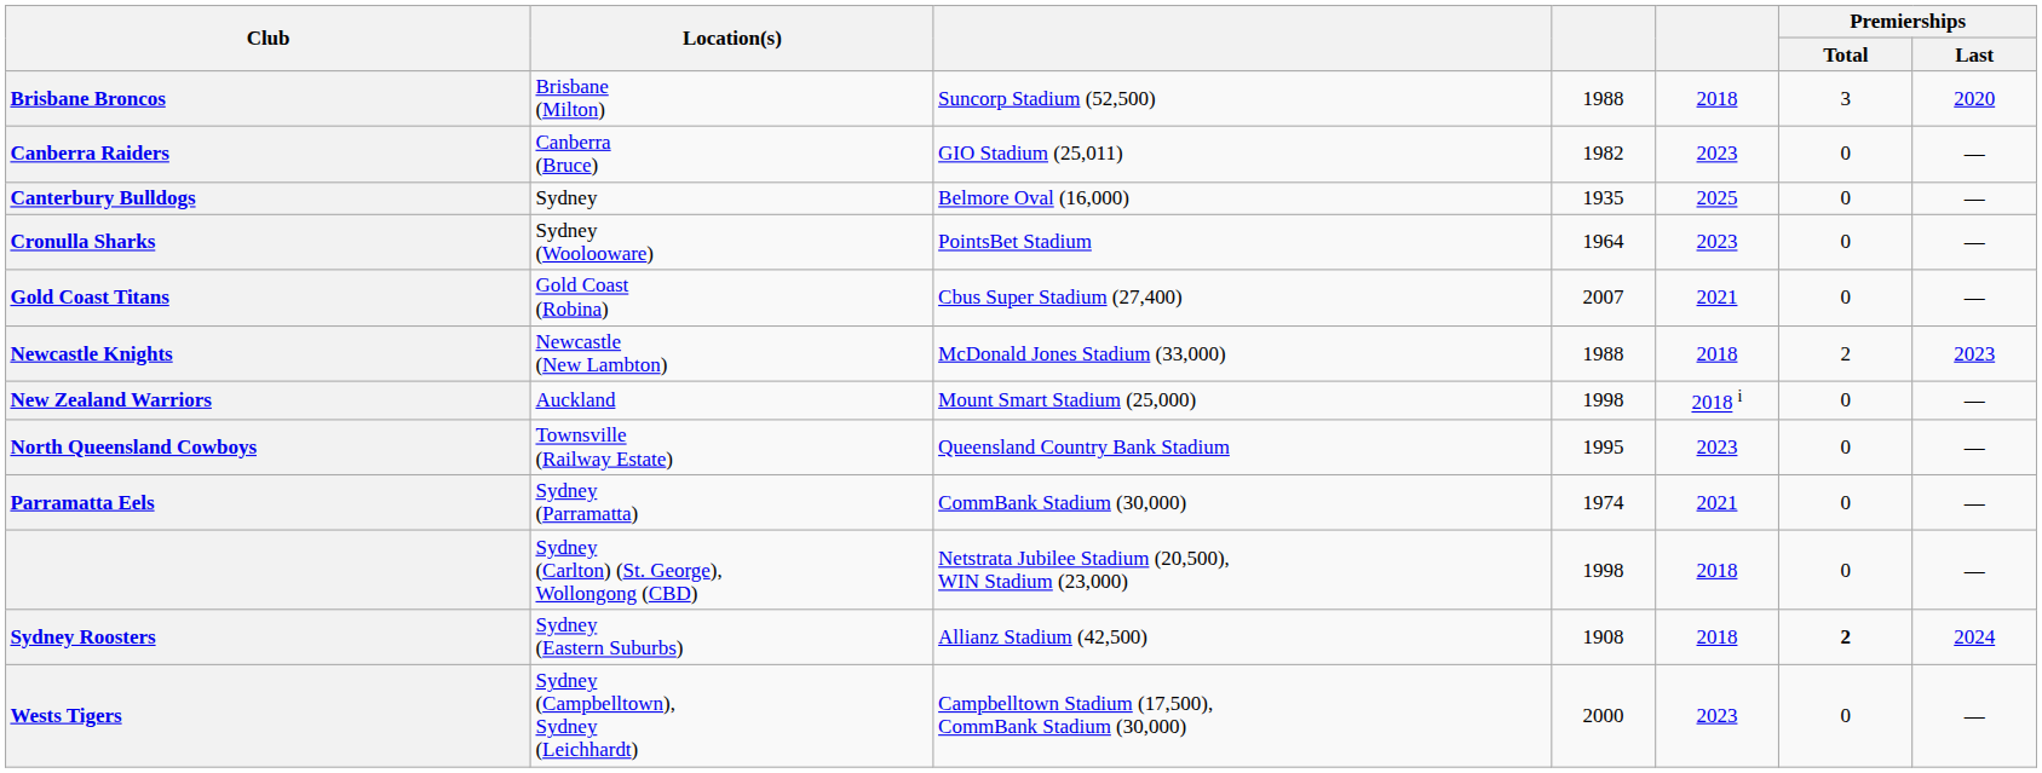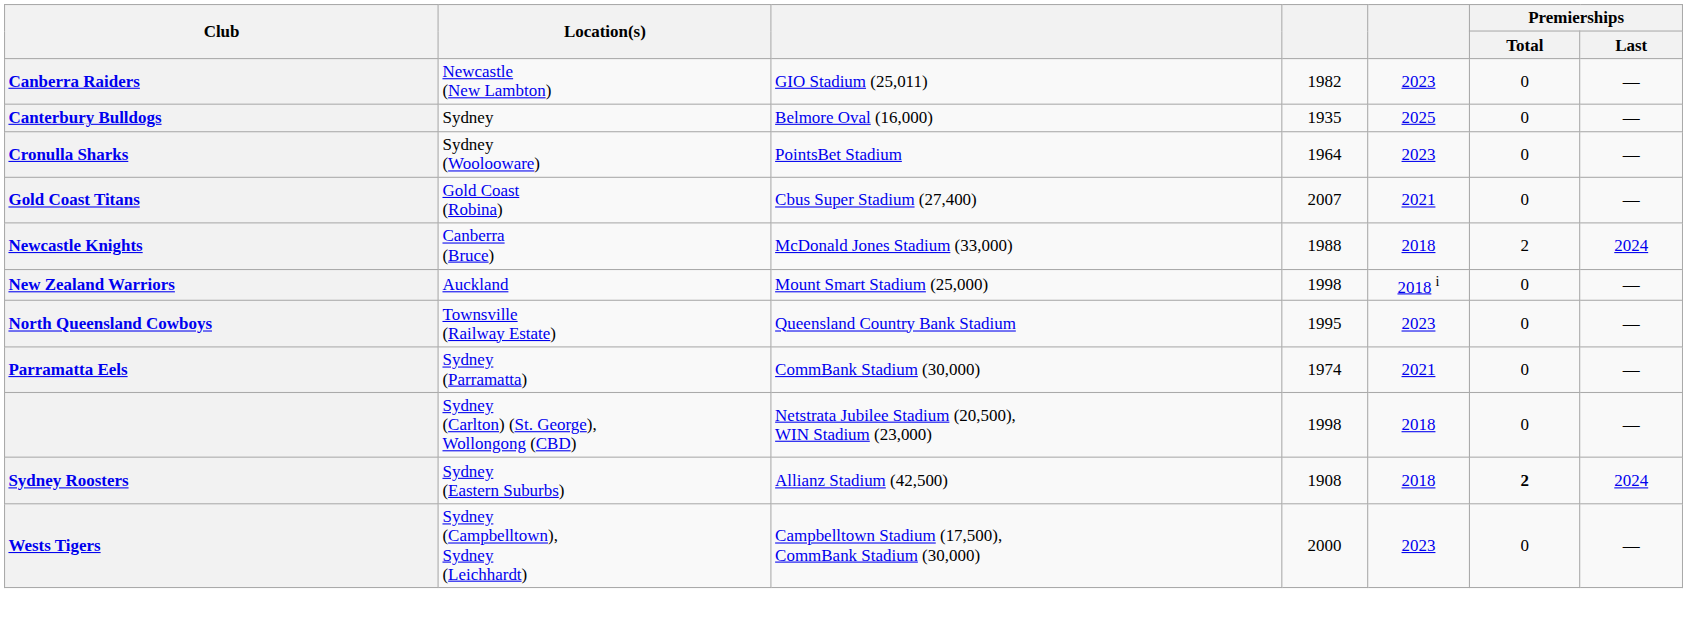- row: Brisbane Broncos | Brisbane (Milton) | Suncorp Stadium (52,500) | 1988 | 2018 | 3 | 2020
Canberra Raiders | Location(s): Canberra (Bruce) -> Newcastle (New Lambton)
Newcastle Knights | Location(s): Newcastle (New Lambton) -> Canberra (Bruce)
Newcastle Knights | Premierships / Last: 2023 -> 2024
